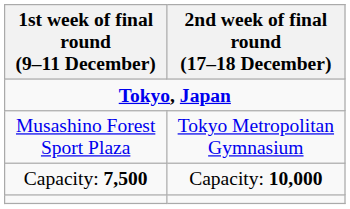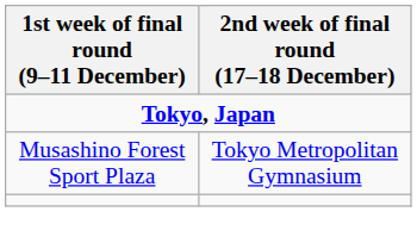- row: Capacity: 7,500 | Capacity: 10,000
